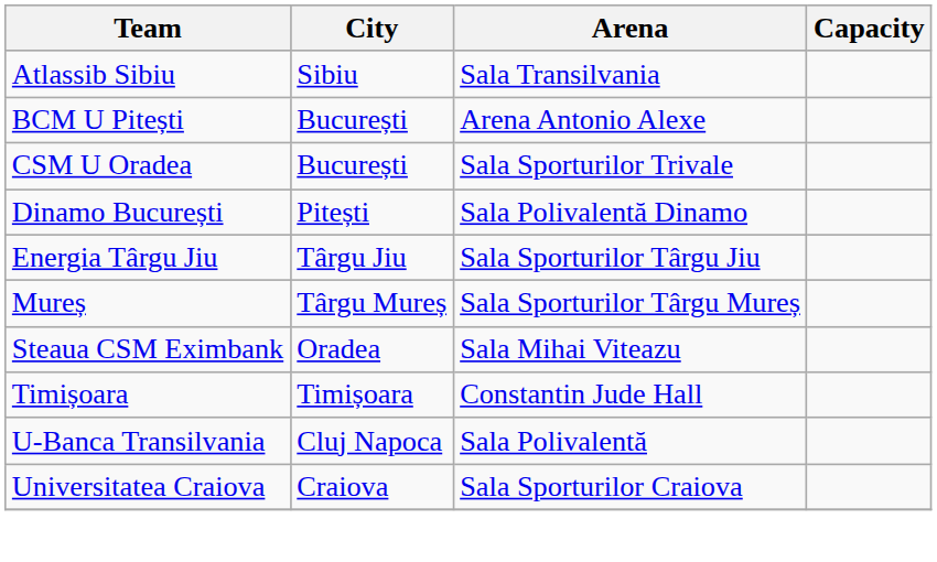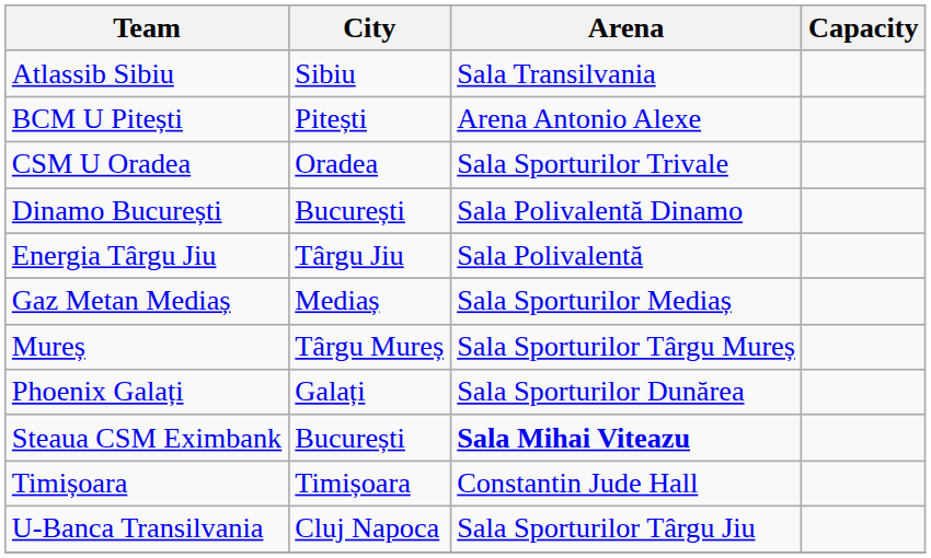BCM U Pitești | City: București -> Pitești
CSM U Oradea | City: București -> Oradea
Dinamo București | City: Pitești -> București
Energia Târgu Jiu | Arena: Sala Sporturilor Târgu Jiu -> Sala Polivalentă
+ row: Gaz Metan Mediaș | Mediaș | Sala Sporturilor Mediaș
+ row: Phoenix Galați | Galați | Sala Sporturilor Dunărea
Steaua CSM Eximbank | City: Oradea -> București
Steaua CSM Eximbank | Arena: normal -> bold
U-Banca Transilvania | Arena: Sala Polivalentă -> Sala Sporturilor Târgu Jiu
- row: Universitatea Craiova | Craiova | Sala Sporturilor Craiova
